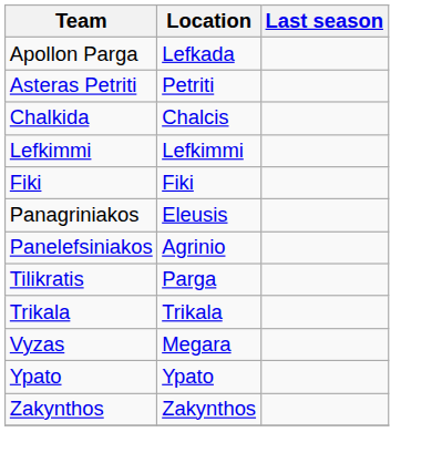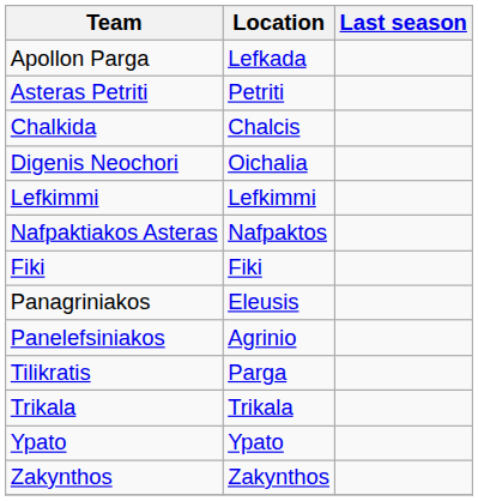+ row: Digenis Neochori | Oichalia
+ row: Nafpaktiakos Asteras | Nafpaktos
- row: Vyzas | Megara
